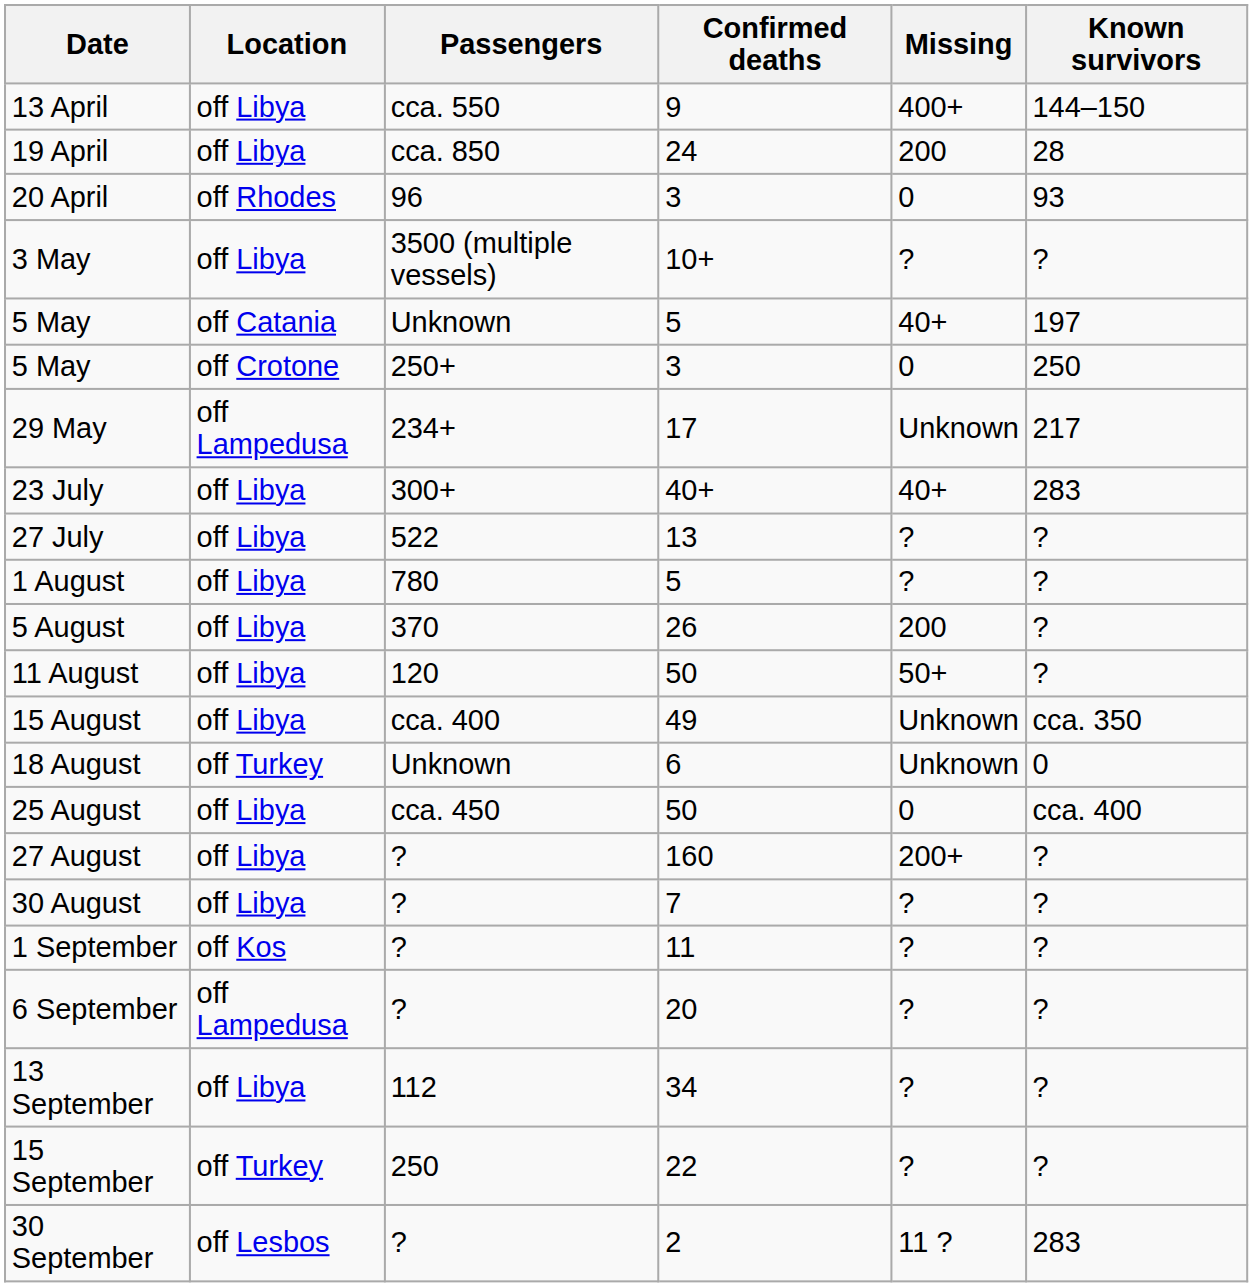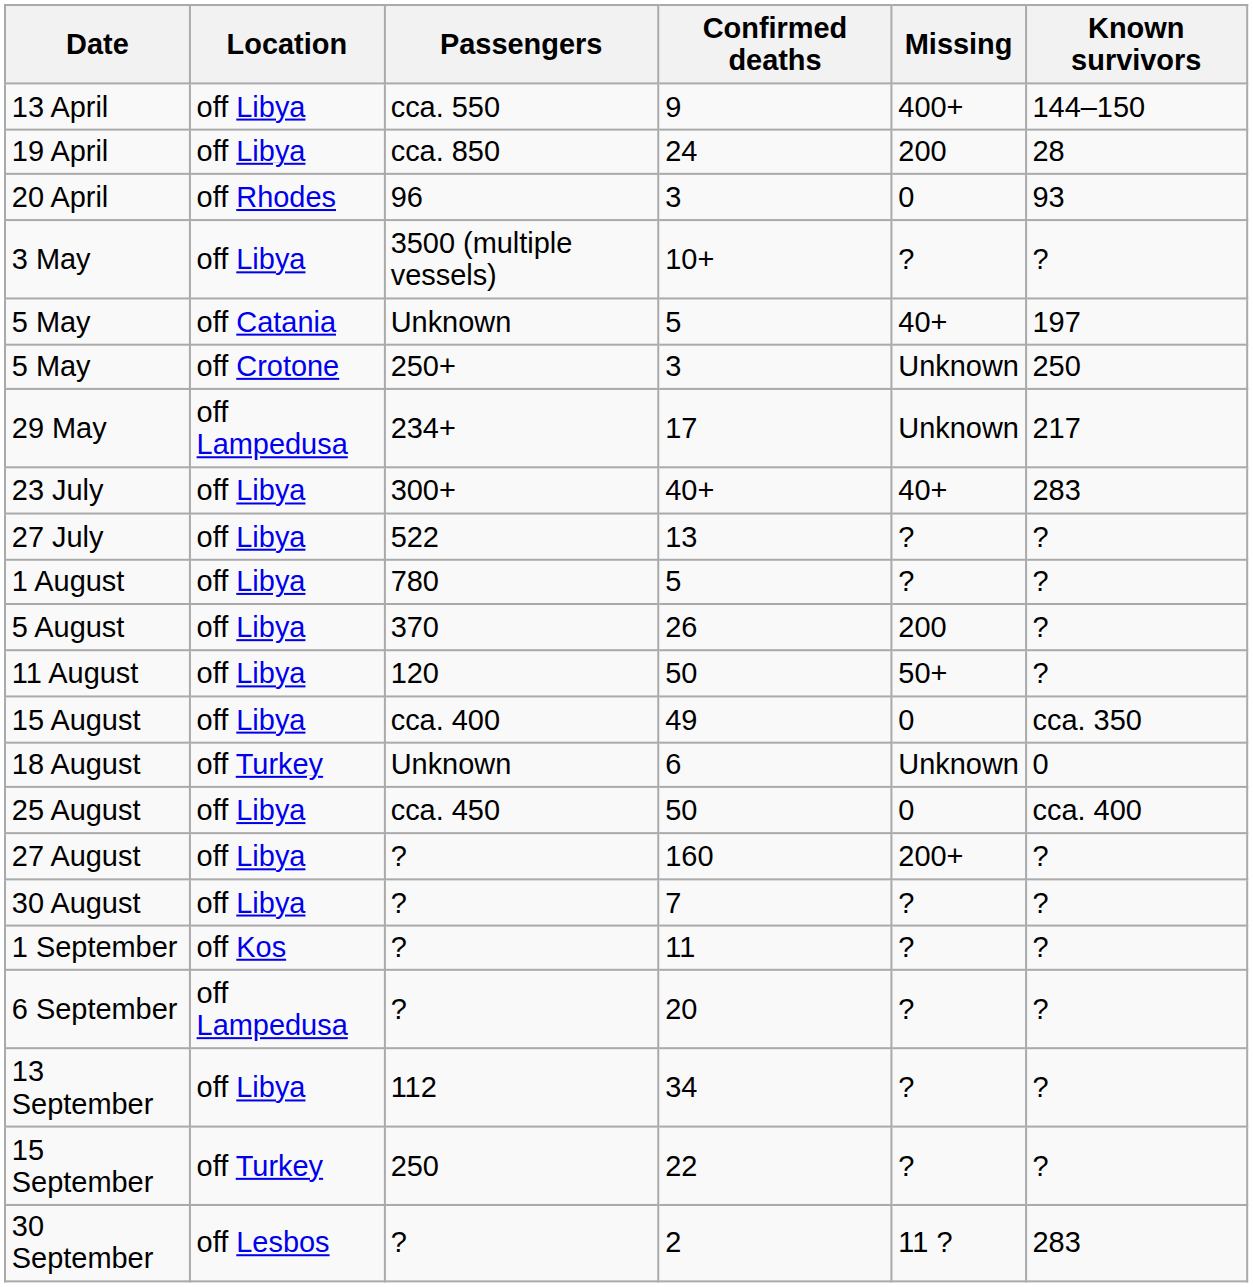5 May / 3 | Missing: 0 -> Unknown
15 August | Missing: Unknown -> 0
